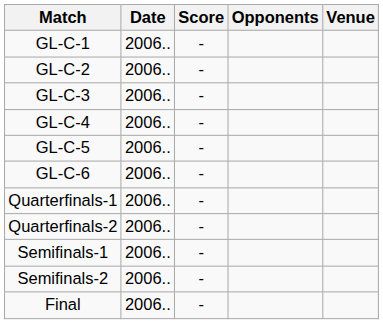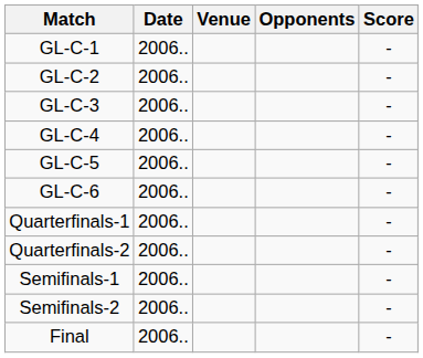columns swapped: Venue <-> Score
